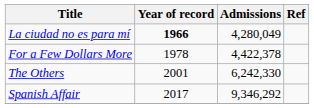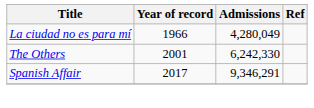La ciudad no es para mí | Year of record: bold -> normal
- row: For a Few Dollars More | 1978 | 4,422,378
Spanish Affair | Admissions: 9,346,292 -> 9,346,291
